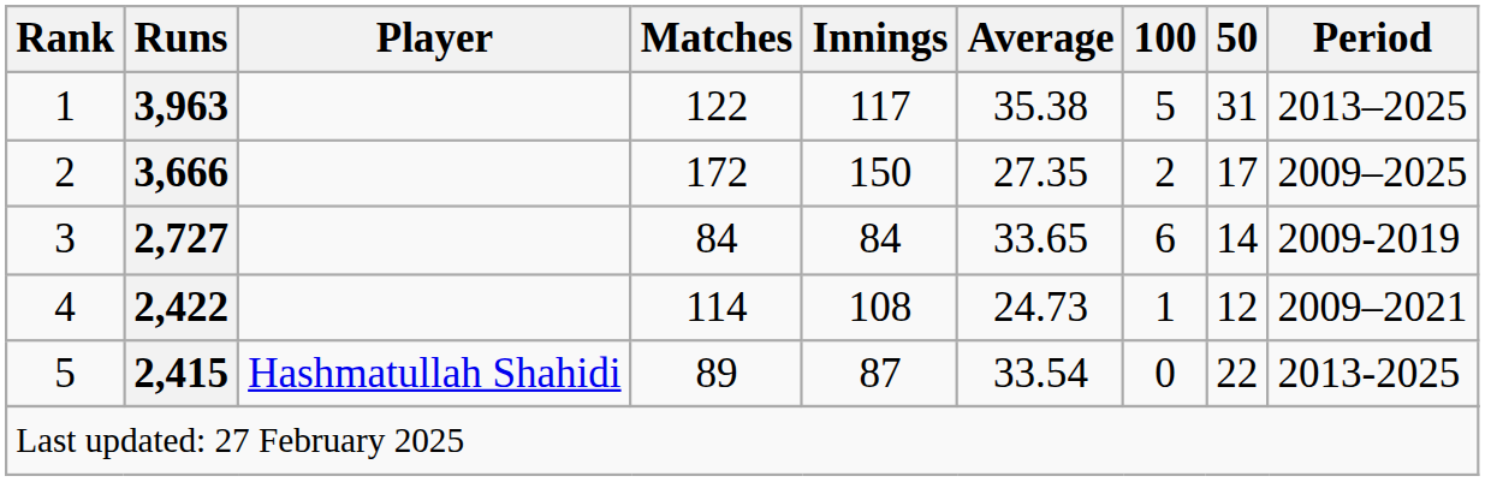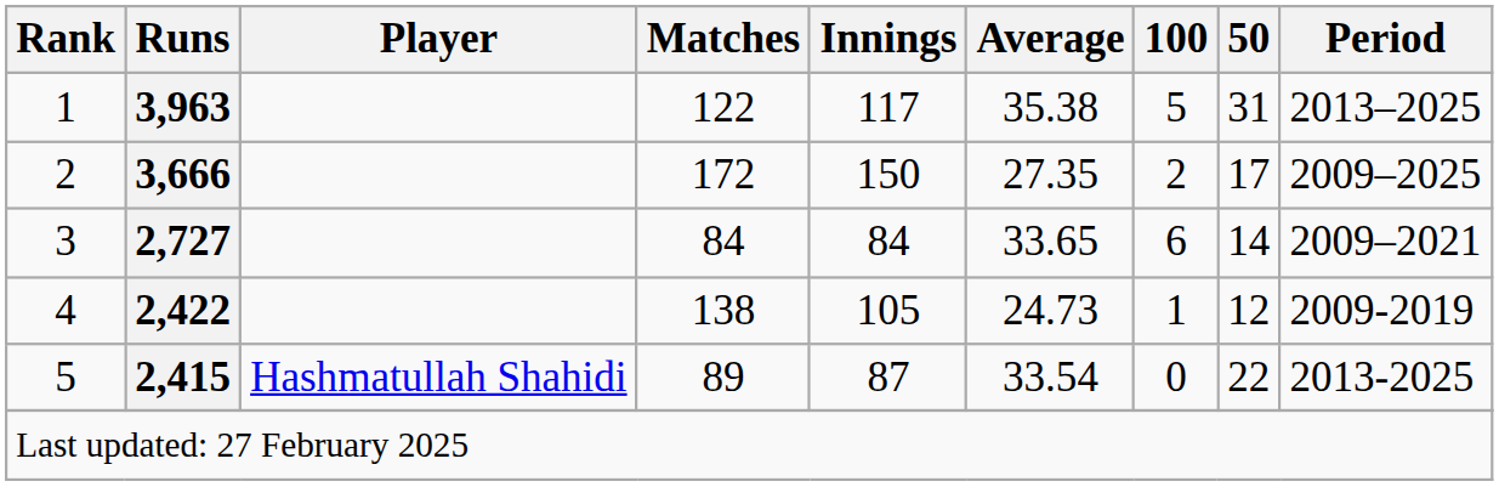3 | Period: 2009-2019 -> 2009–2021
4 | Matches: 114 -> 138
4 | Innings: 108 -> 105
4 | Period: 2009–2021 -> 2009-2019
